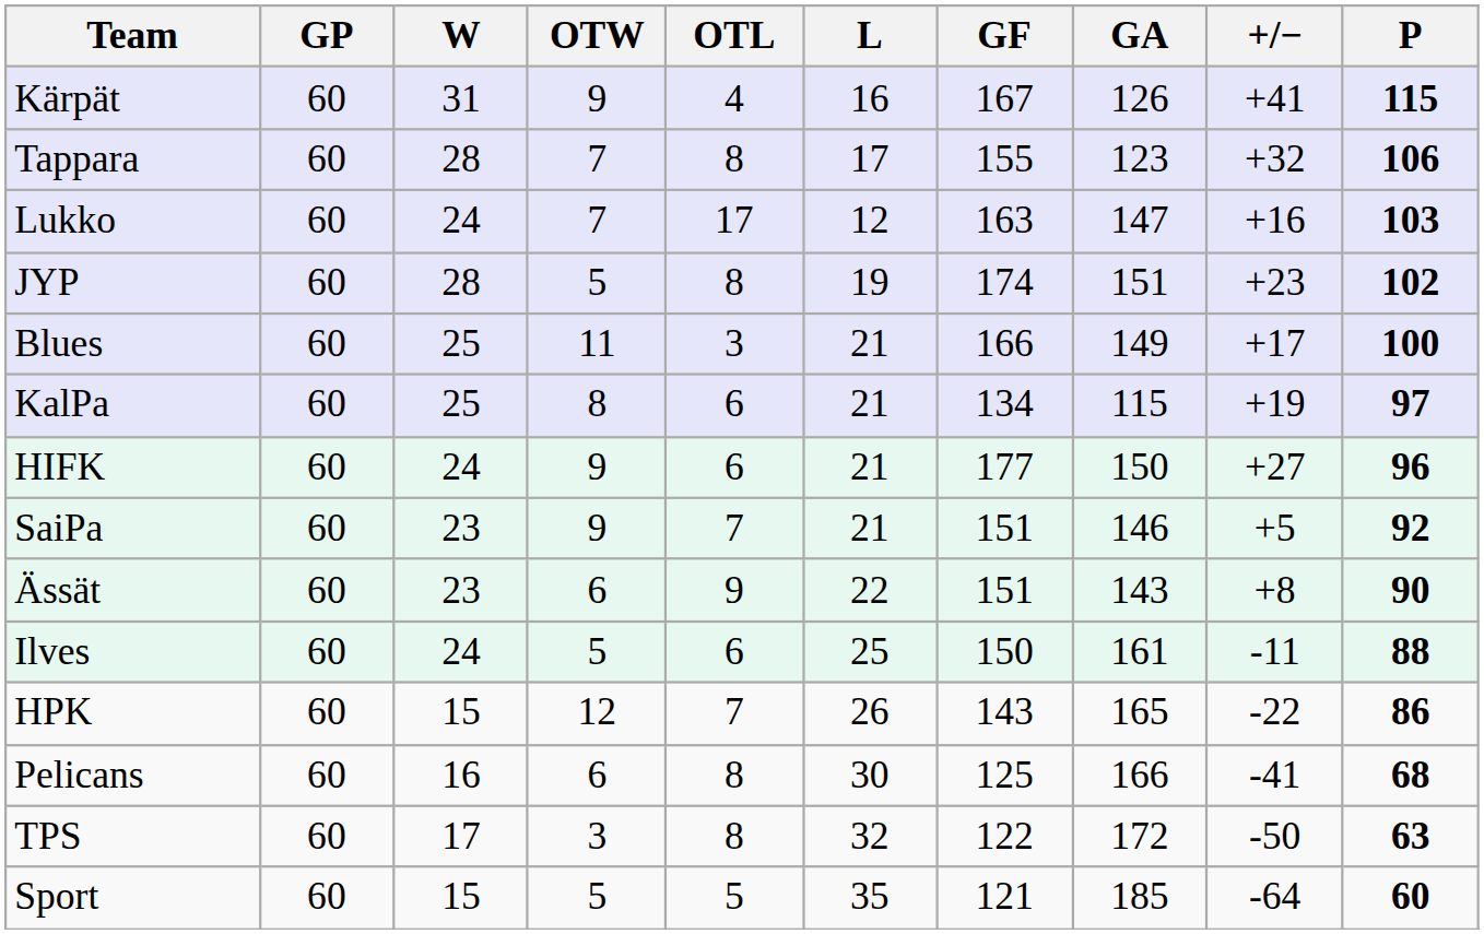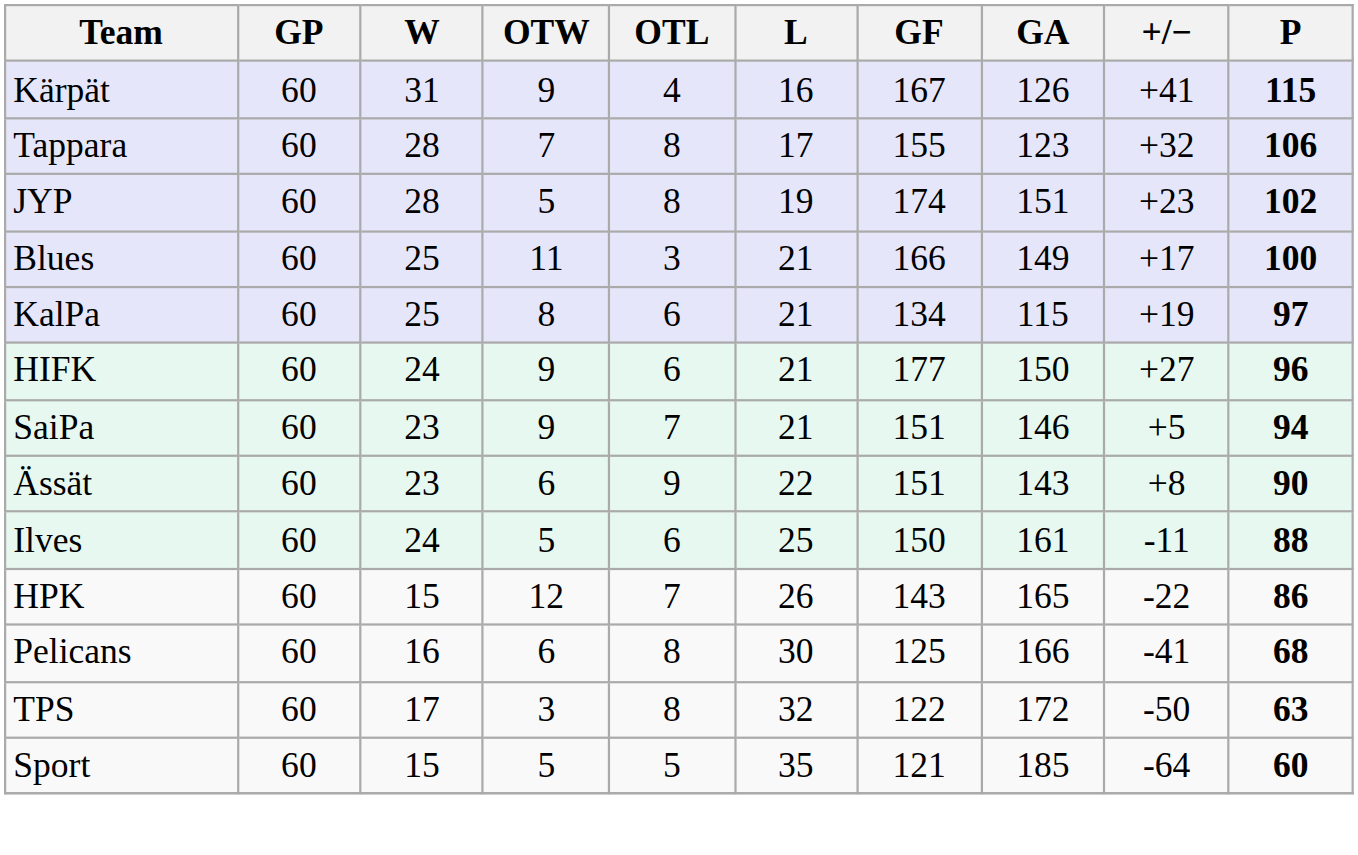- row: Lukko | 60 | 24 | 7 | 17 | 12 | 163 | 147 | +16 | 103
SaiPa | P: 92 -> 94
